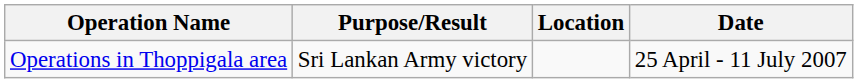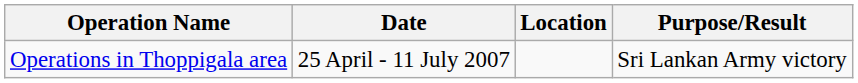columns swapped: Date <-> Purpose/Result
